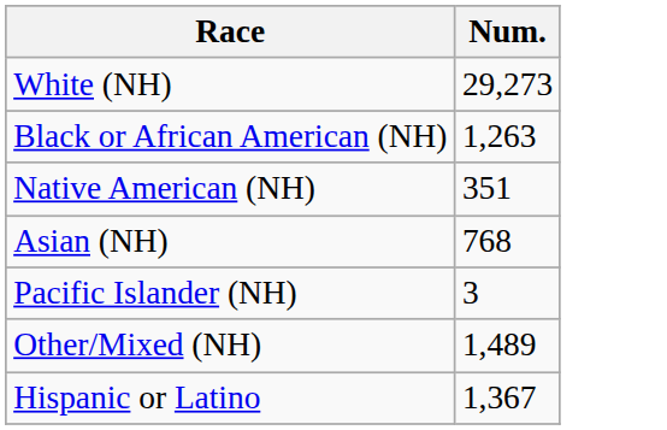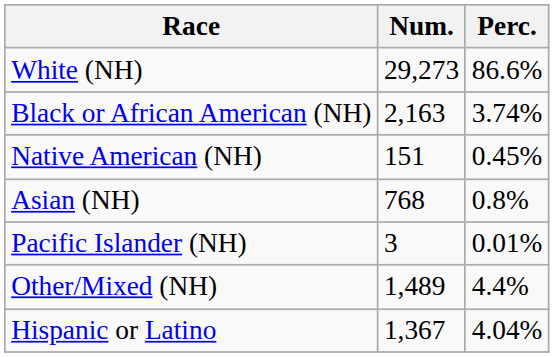+ column: Perc. | 86.6% | 3.74% | 0.45% | 0.8% | 0.01% | 4.4% | 4.04%
Black or African American (NH) | Num.: 1,263 -> 2,163
Native American (NH) | Num.: 351 -> 151
